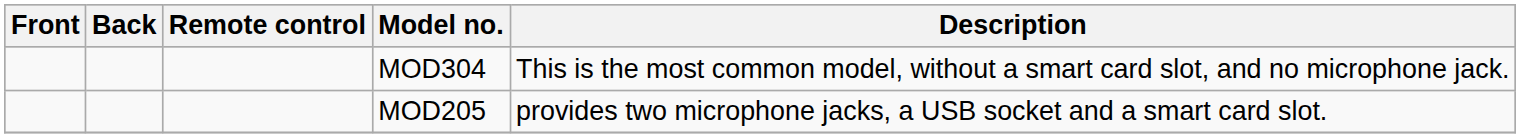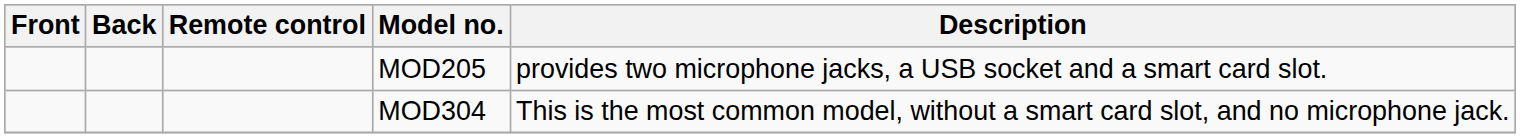rows swapped: MOD205 <-> MOD304
